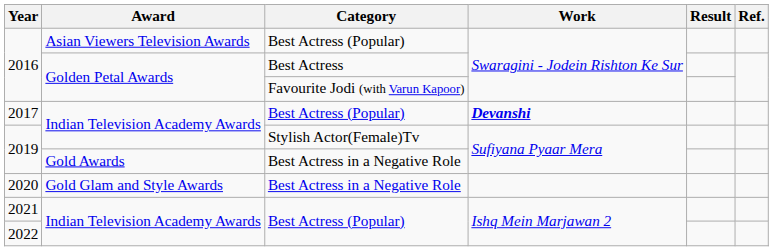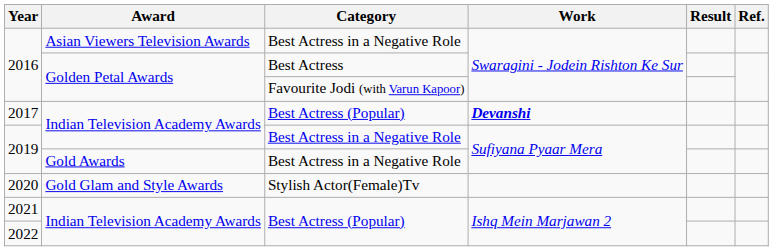2016 / Asian Viewers Television Awards | Category: Best Actress (Popular) -> Best Actress in a Negative Role
2019 / Indian Television Academy Awards | Category: Stylish Actor(Female)Tv -> Best Actress in a Negative Role
2020 | Category: Best Actress in a Negative Role -> Stylish Actor(Female)Tv
